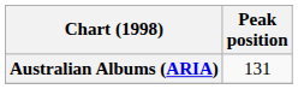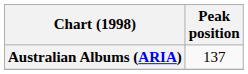Australian Albums (ARIA) | Peak position: 131 -> 137
